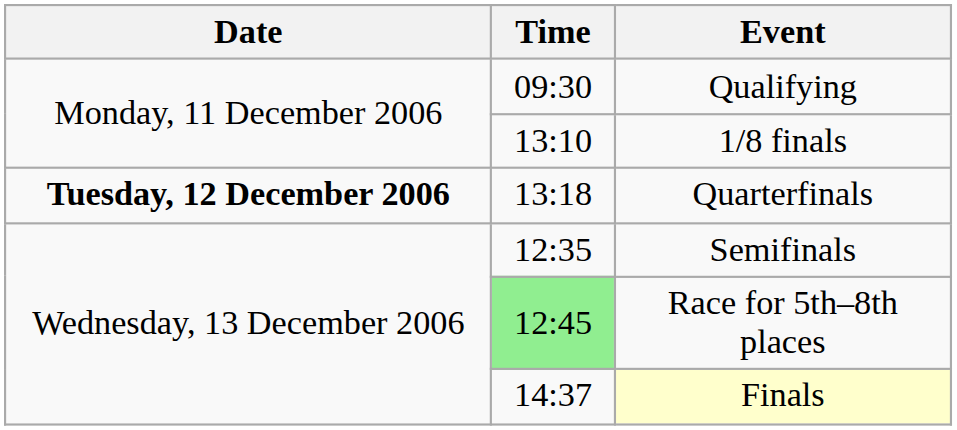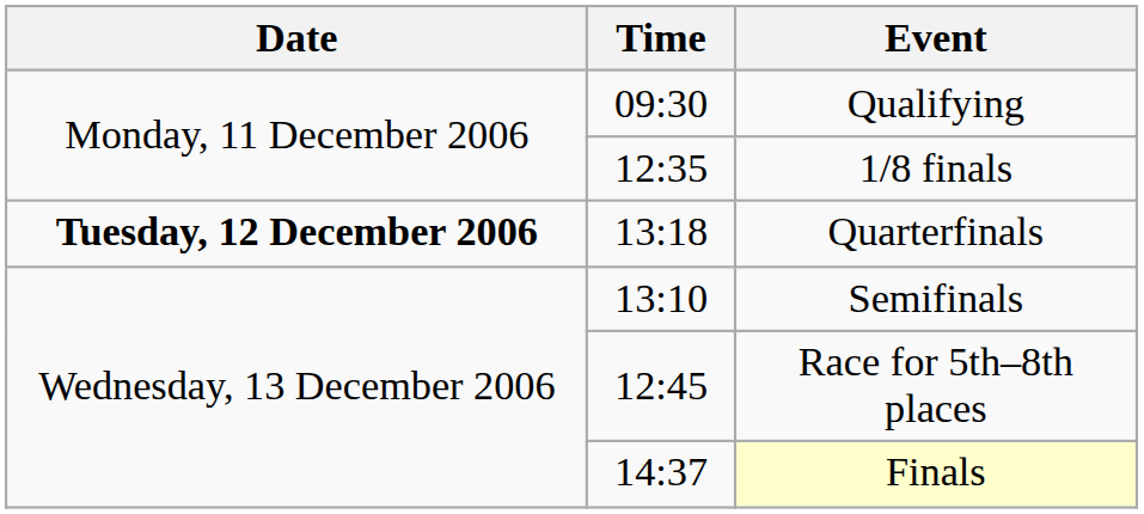1/8 finals | Time: 13:10 -> 12:35
Semifinals | Time: 12:35 -> 13:10
Race for 5th–8th places | Time: lightgreen background -> no background
